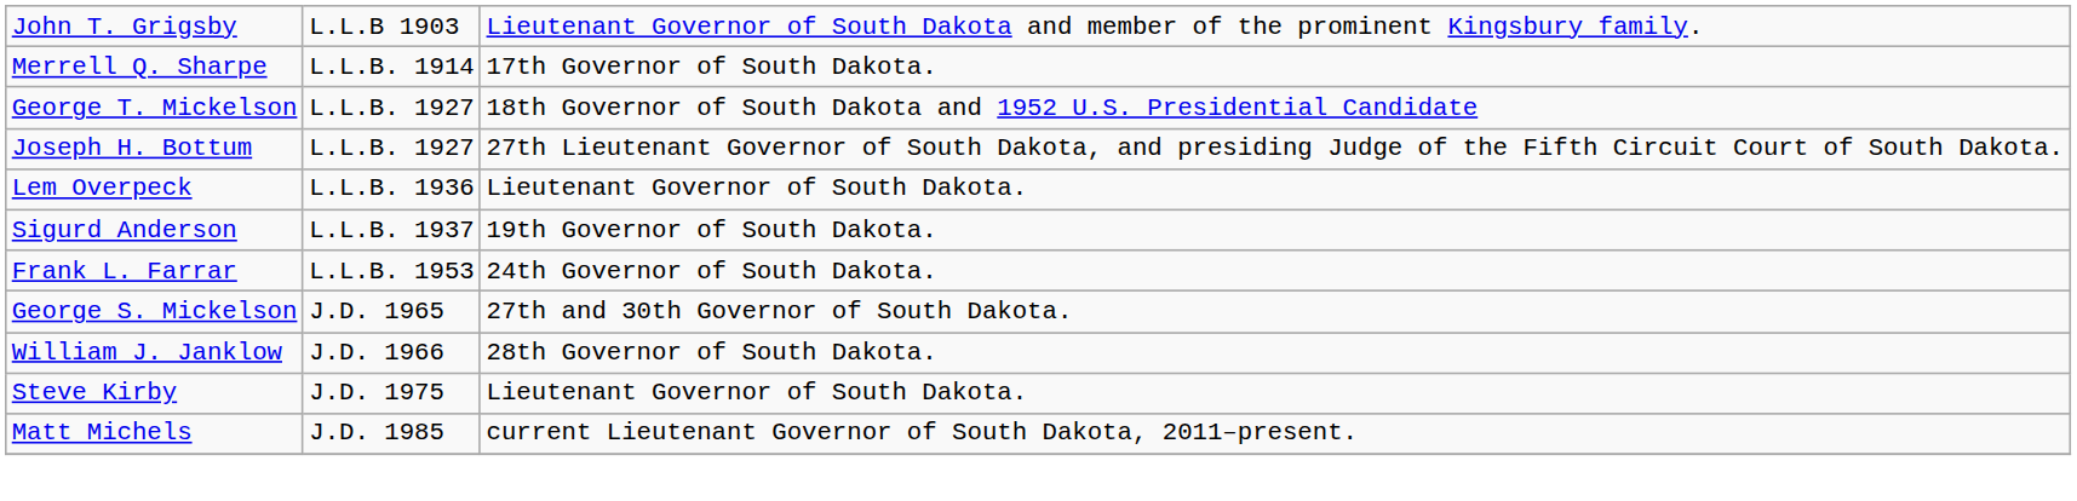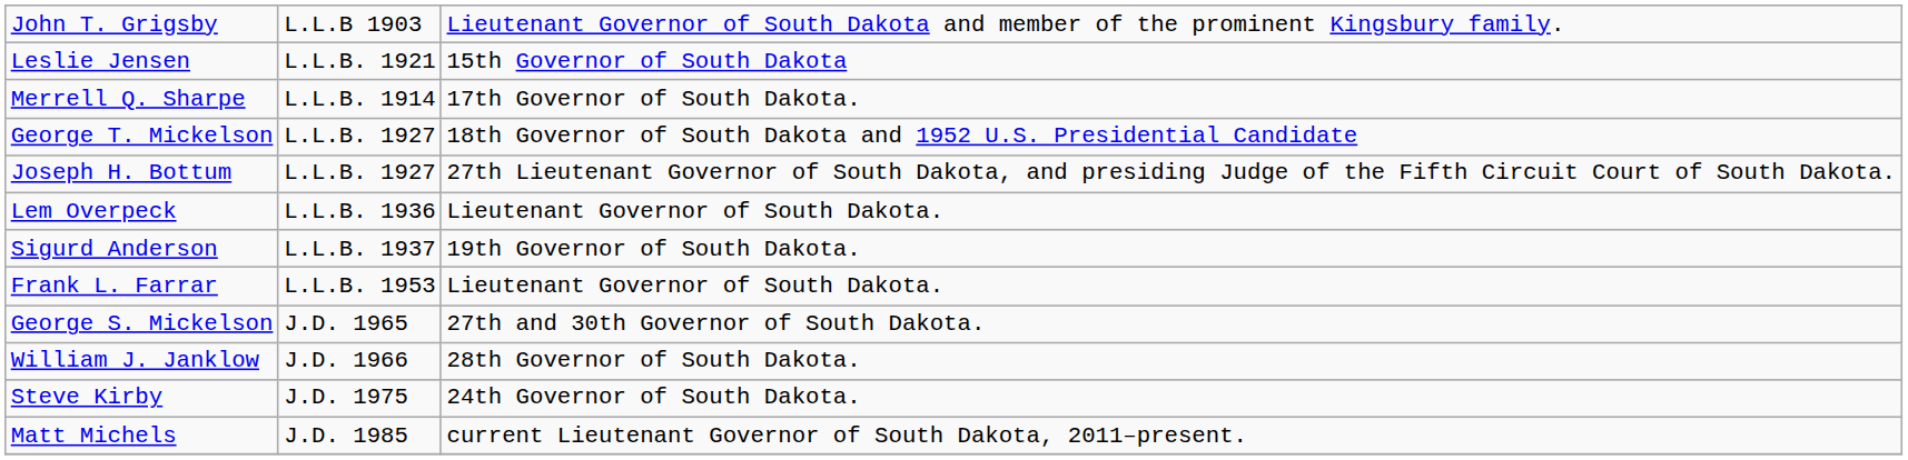+ row: Leslie Jensen | L.L.B. 1921 | 15th Governor of South Dakota
Frank L. Farrar | column 3: 24th Governor of South Dakota. -> Lieutenant Governor of South Dakota.
Steve Kirby | column 3: Lieutenant Governor of South Dakota. -> 24th Governor of South Dakota.
